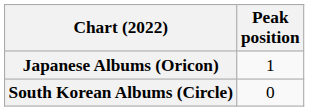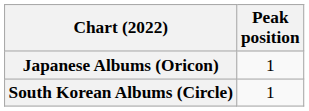South Korean Albums (Circle) | Peak position: 0 -> 1
